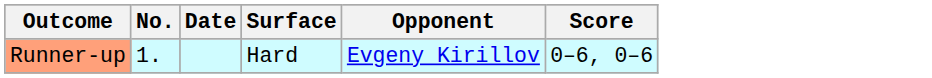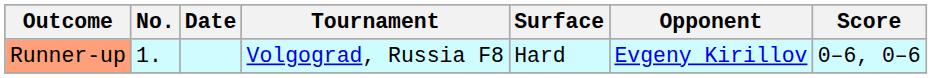+ column: Tournament | Volgograd, Russia F8
